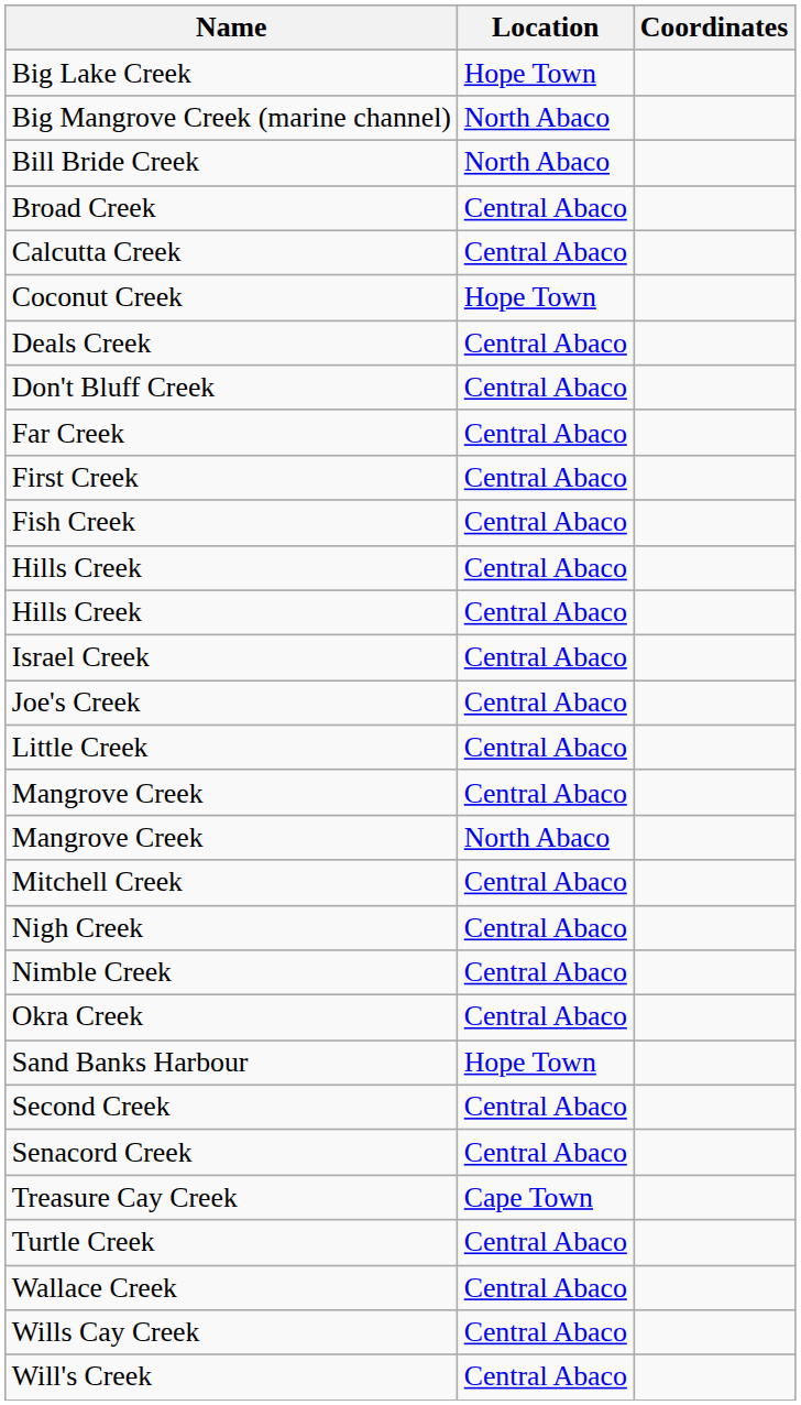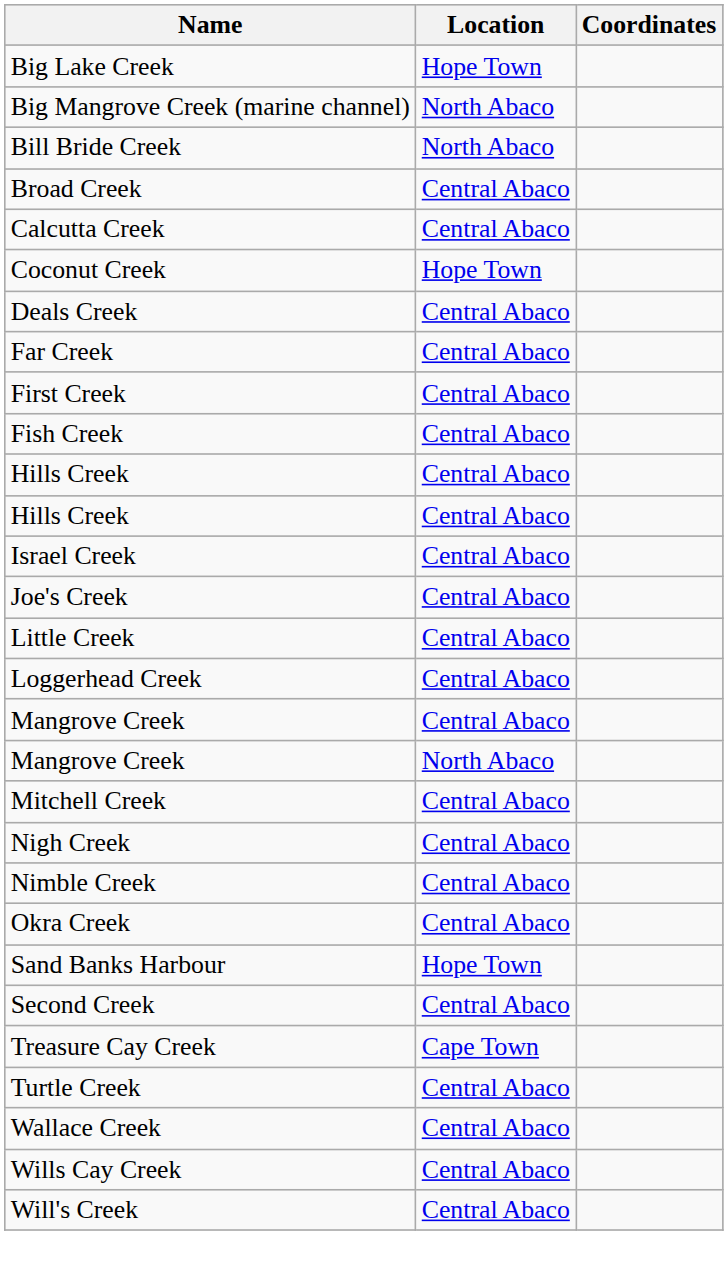- row: Don't Bluff Creek | Central Abaco
+ row: Loggerhead Creek | Central Abaco
- row: Senacord Creek | Central Abaco
